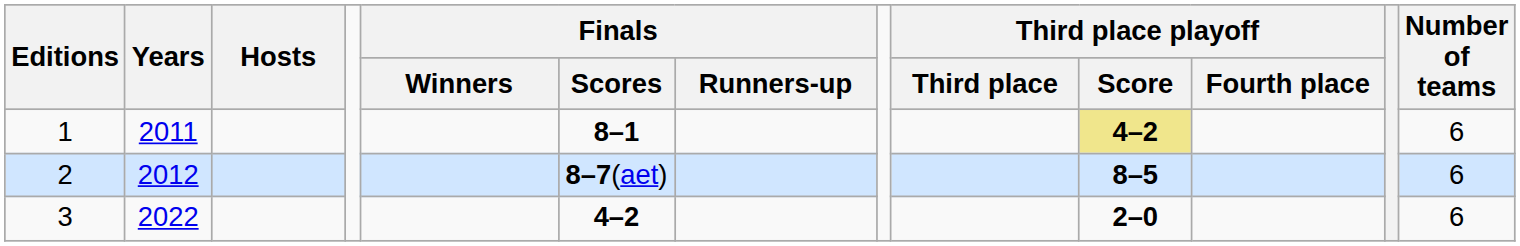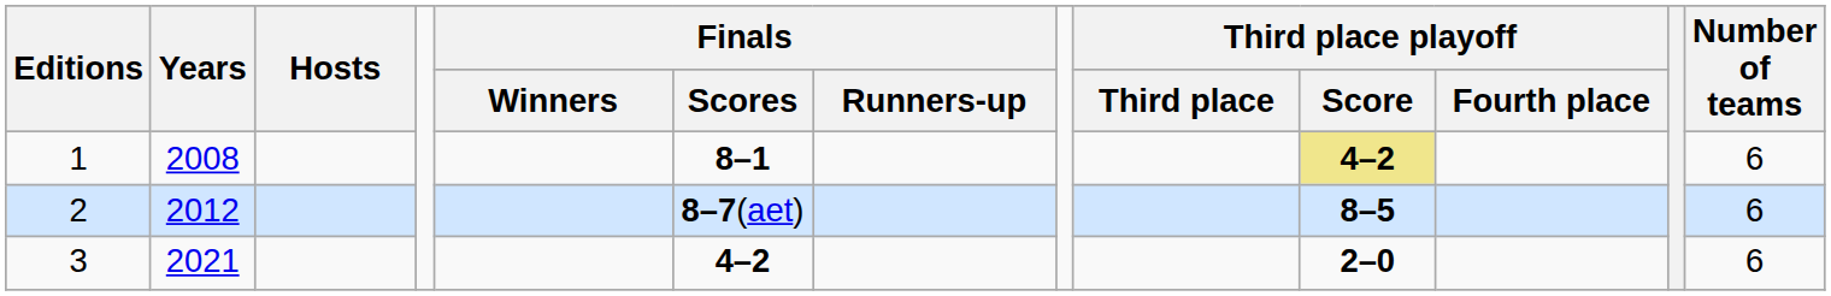1 | Years: 2011 -> 2008
3 | Years: 2022 -> 2021
